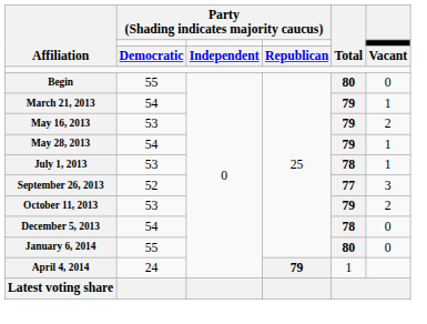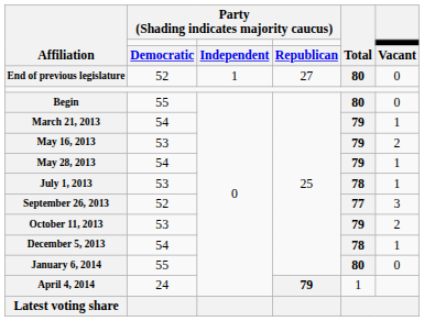+ row: End of previous legislature | 52 | 1 | 27 | 80 | 0
December 5, 2013 | column 6: 0 -> 1
